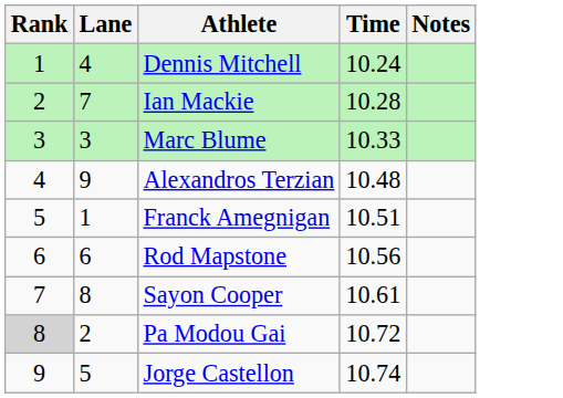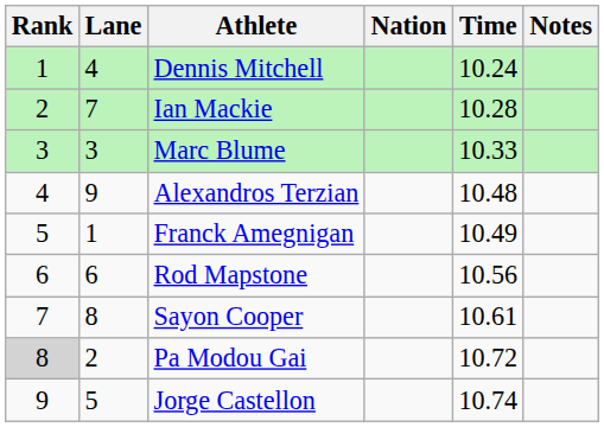+ column: Nation
Franck Amegnigan | Time: 10.51 -> 10.49
